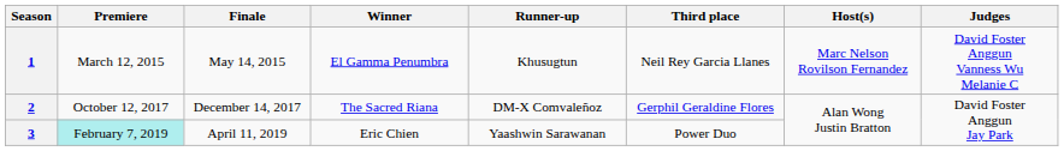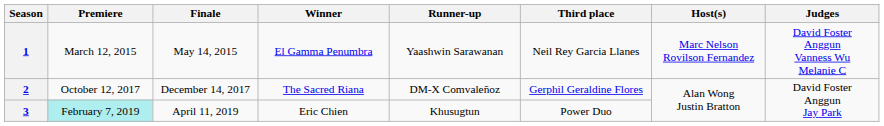1 | Runner-up: Khusugtun -> Yaashwin Sarawanan
3 | Runner-up: Yaashwin Sarawanan -> Khusugtun
